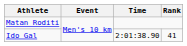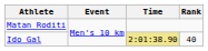Ido Gal | Time: no background -> khaki background
Ido Gal | Rank: 41 -> 40
